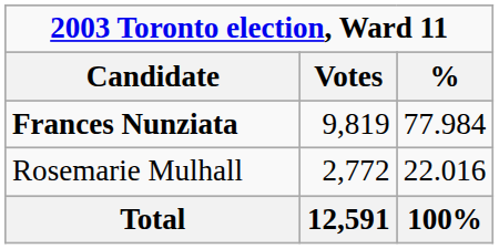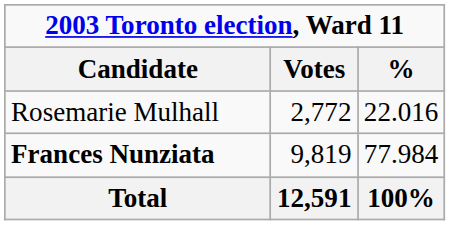rows swapped: Frances Nunziata <-> Rosemarie Mulhall
